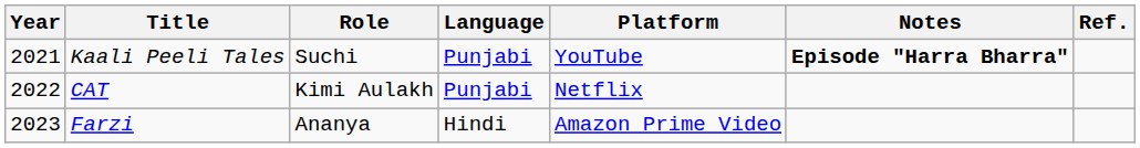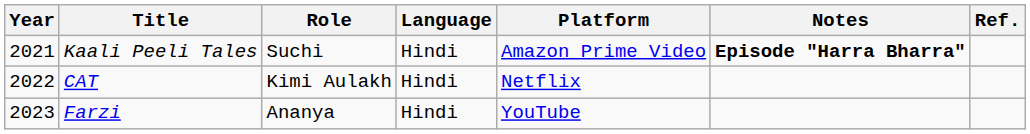Kaali Peeli Tales | Language: Punjabi -> Hindi
Kaali Peeli Tales | Platform: YouTube -> Amazon Prime Video
CAT | Language: Punjabi -> Hindi
Farzi | Platform: Amazon Prime Video -> YouTube
